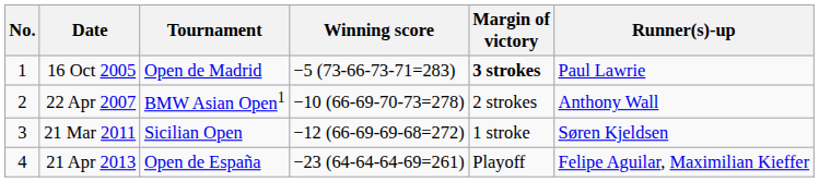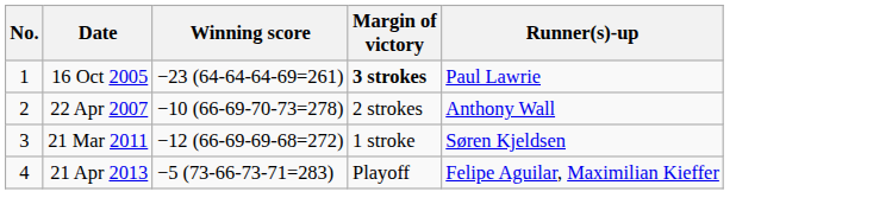- column: Tournament | Open de Madrid | BMW Asian Open1 | Sicilian Open | Open de España
16 Oct 2005 | Winning score: −5 (73-66-73-71=283) -> −23 (64-64-64-69=261)
21 Apr 2013 | Winning score: −23 (64-64-64-69=261) -> −5 (73-66-73-71=283)
